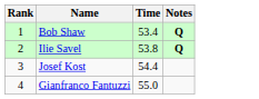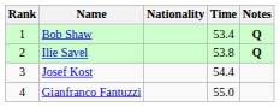+ column: Nationality
